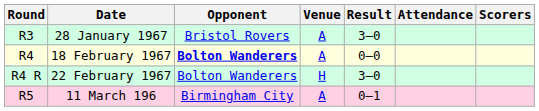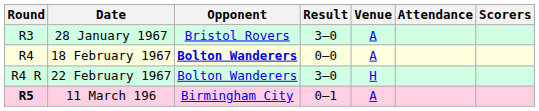columns swapped: Venue <-> Result
11 March 196 | Round: normal -> bold
